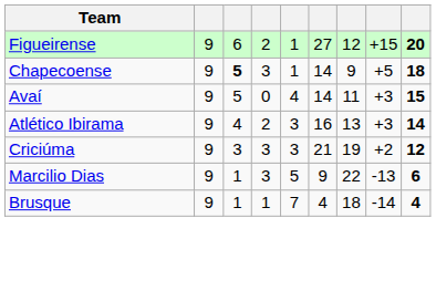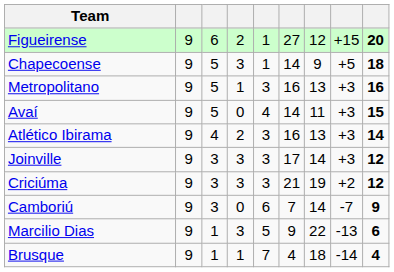Chapecoense | column 3: bold -> normal
+ row: Metropolitano | 9 | 5 | 1 | 3 | 16 | 13 | +3 | 16
+ row: Joinville | 9 | 3 | 3 | 3 | 17 | 14 | +3 | 12
+ row: Camboriú | 9 | 3 | 0 | 6 | 7 | 14 | -7 | 9
